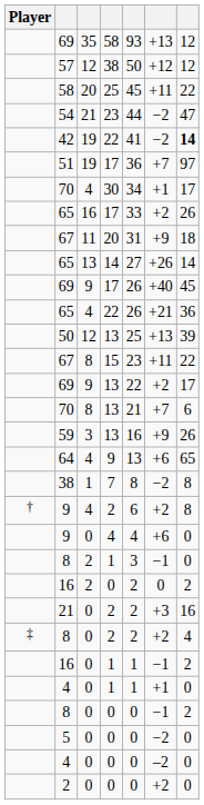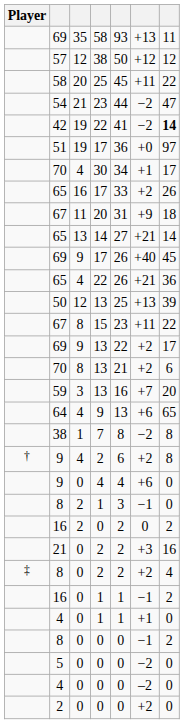69 / 58 | column 7: 12 -> 11
51 | column 6: +7 -> +0
65 / 14 | column 6: +26 -> +21
70 / 13 | column 6: +7 -> +2
59 | column 6: +9 -> +7
59 | column 7: 26 -> 20
